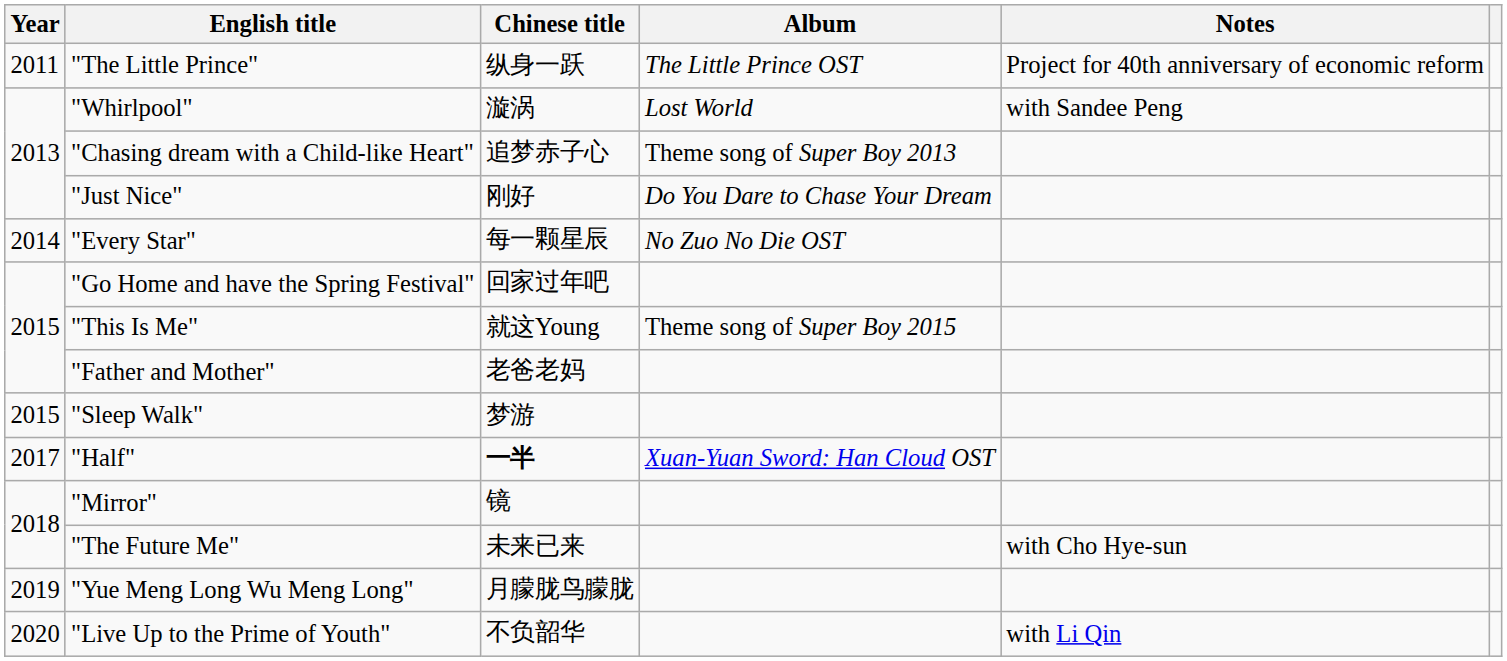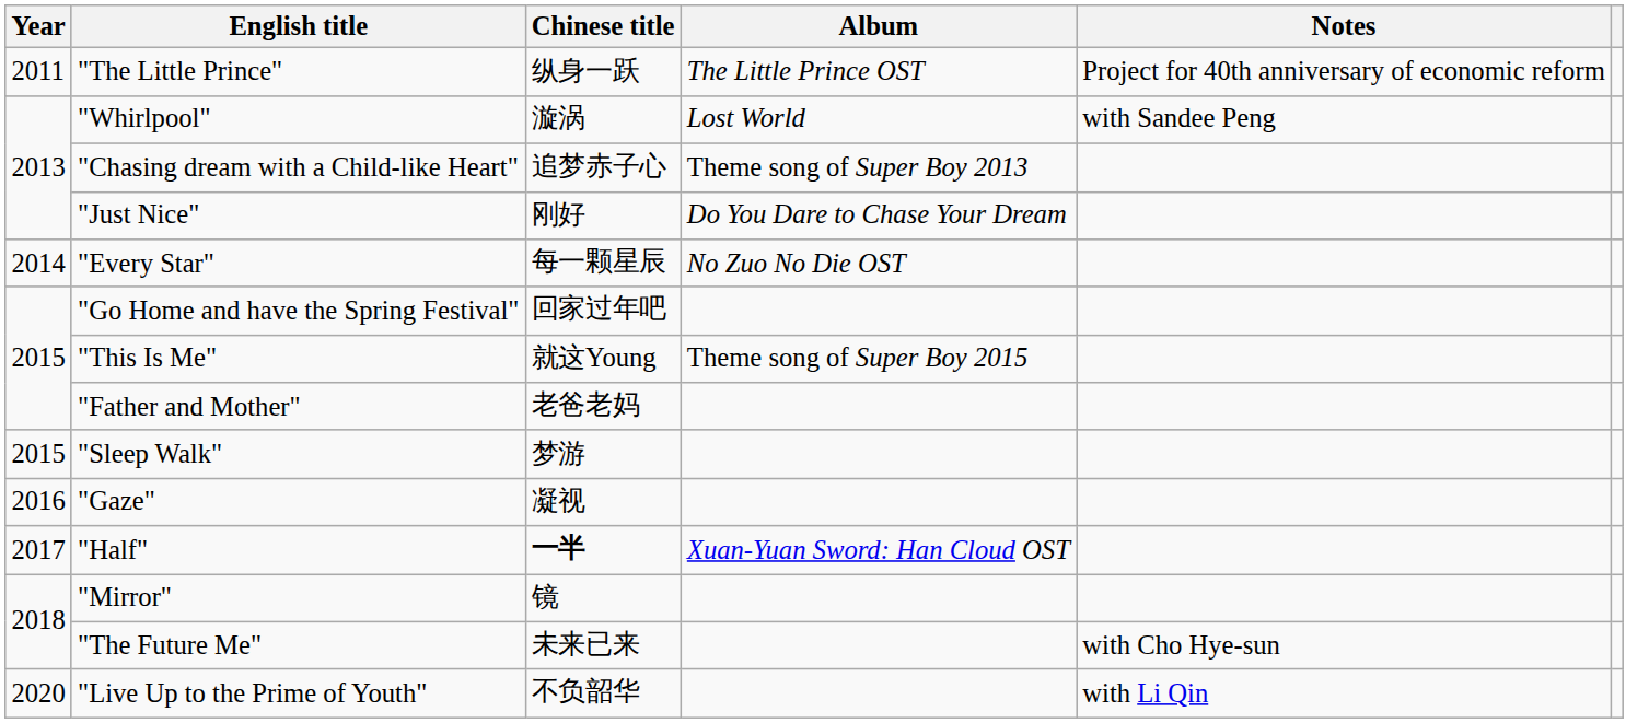+ row: 2016 | "Gaze" | 凝视
- row: 2019 | "Yue Meng Long Wu Meng Long" | 月朦胧鸟朦胧
